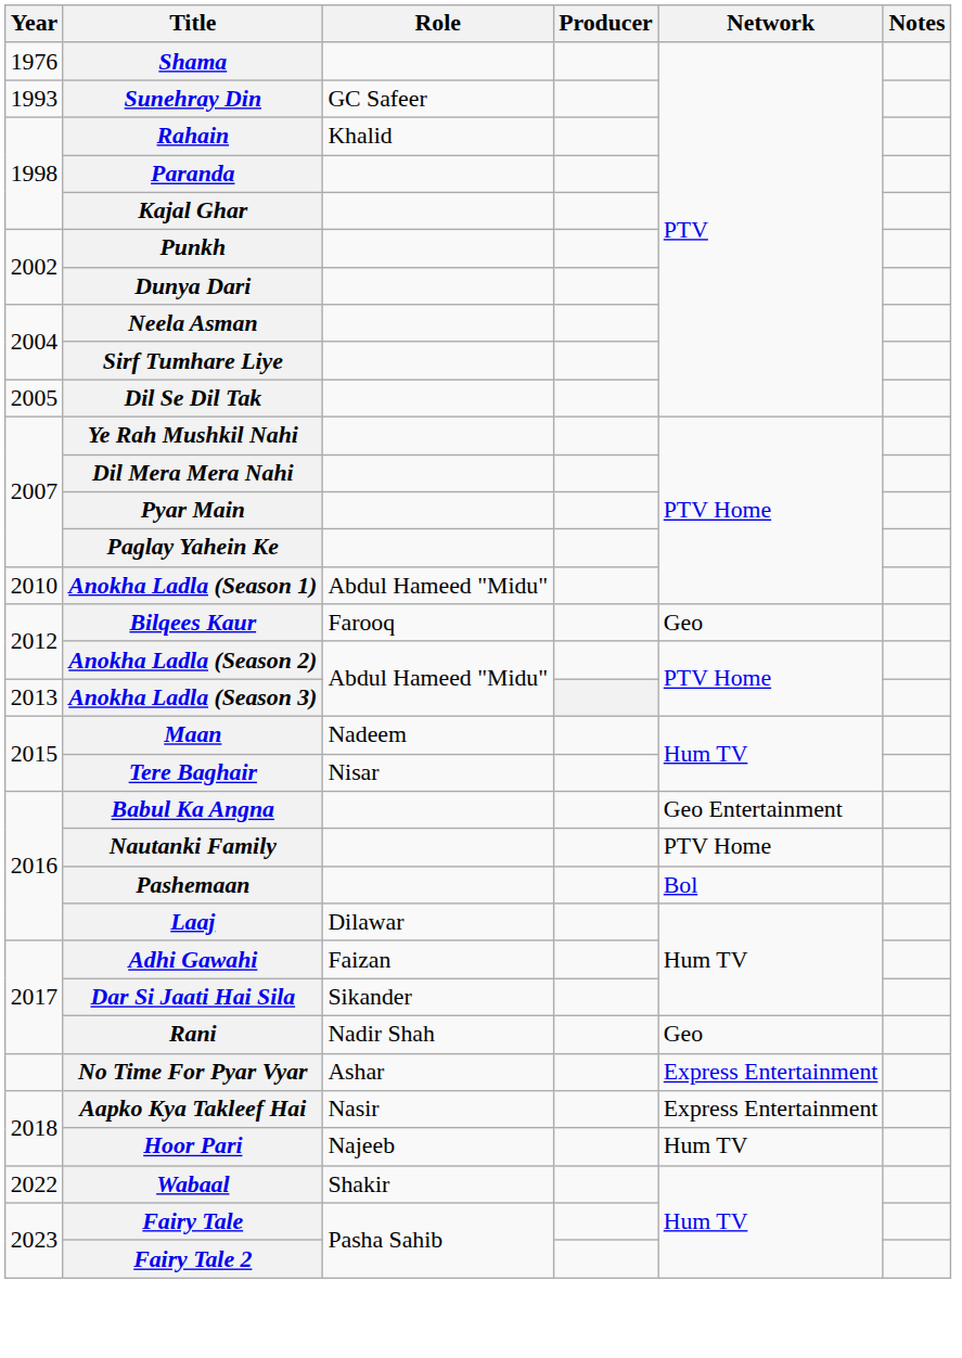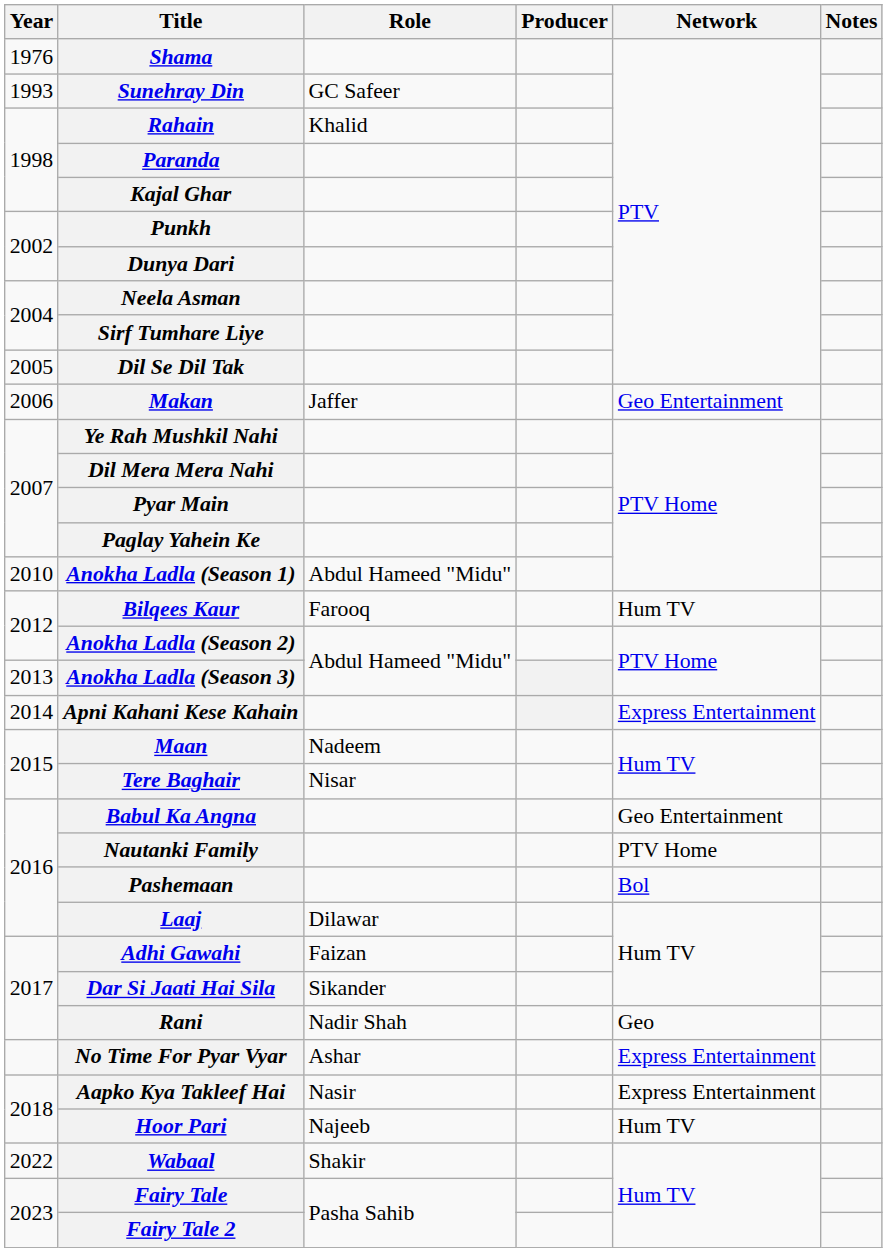+ row: 2006 | Makan | Jaffer | Geo Entertainment
Bilqees Kaur | Network: Geo -> Hum TV
+ row: 2014 | Apni Kahani Kese Kahain | Express Entertainment
